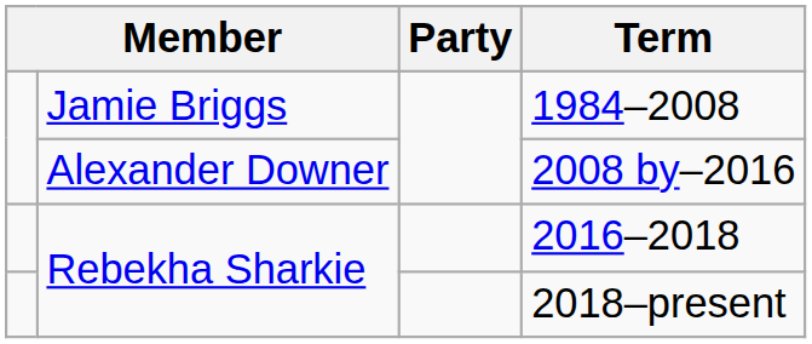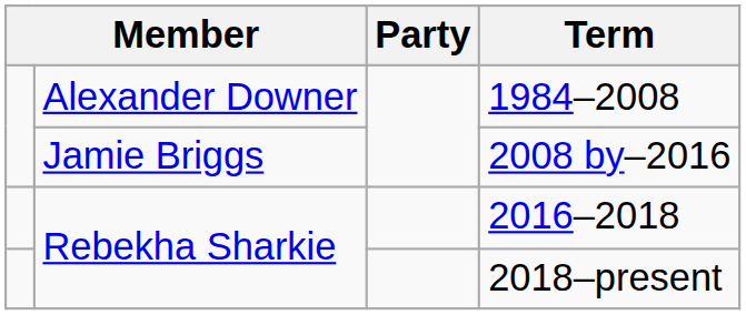1984–2008 | column 2: Jamie Briggs -> Alexander Downer
2008 by–2016 | column 2: Alexander Downer -> Jamie Briggs
